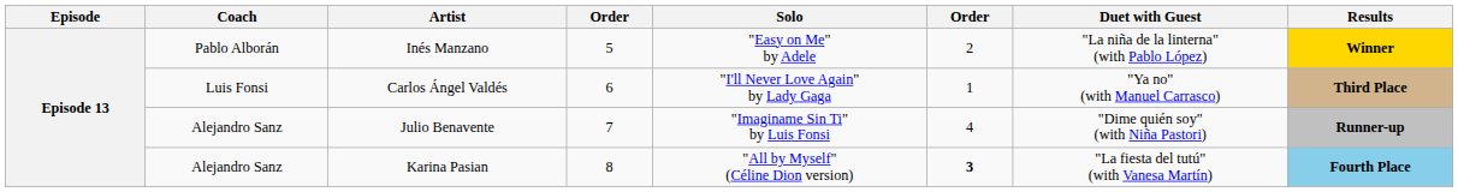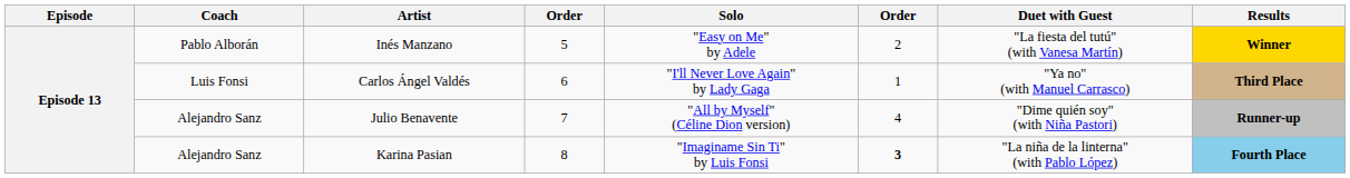Inés Manzano | Duet with Guest: "La niña de la linterna" (with Pablo López) -> "La fiesta del tutú" (with Vanesa Martín)
Julio Benavente | Solo: "Imaginame Sin Ti" by Luis Fonsi -> "All by Myself" (Céline Dion version)
Karina Pasian | Solo: "All by Myself" (Céline Dion version) -> "Imaginame Sin Ti" by Luis Fonsi
Karina Pasian | Duet with Guest: "La fiesta del tutú" (with Vanesa Martín) -> "La niña de la linterna" (with Pablo López)
